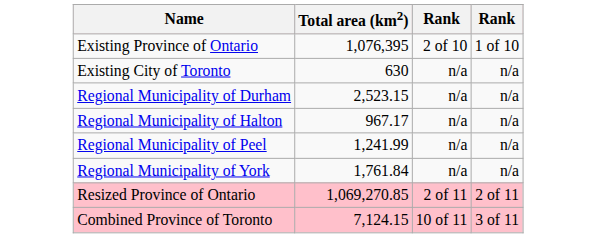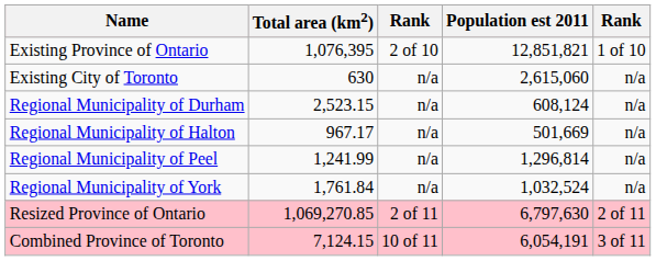+ column: Population est 2011 | 12,851,821 | 2,615,060 | 608,124 | 501,669 | 1,296,814 | 1,032,524 | 6,797,630 | 6,054,191
